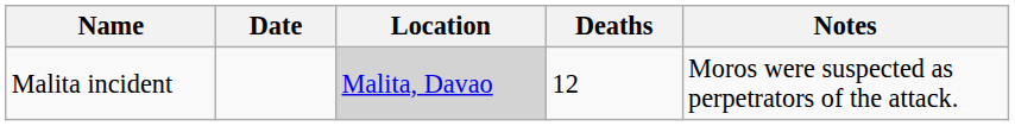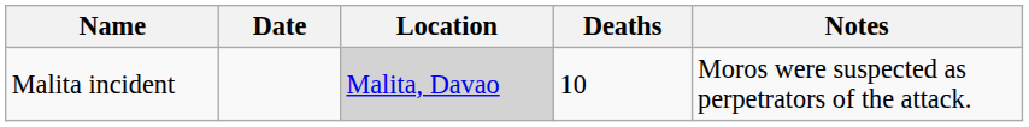Malita incident | Deaths: 12 -> 10
